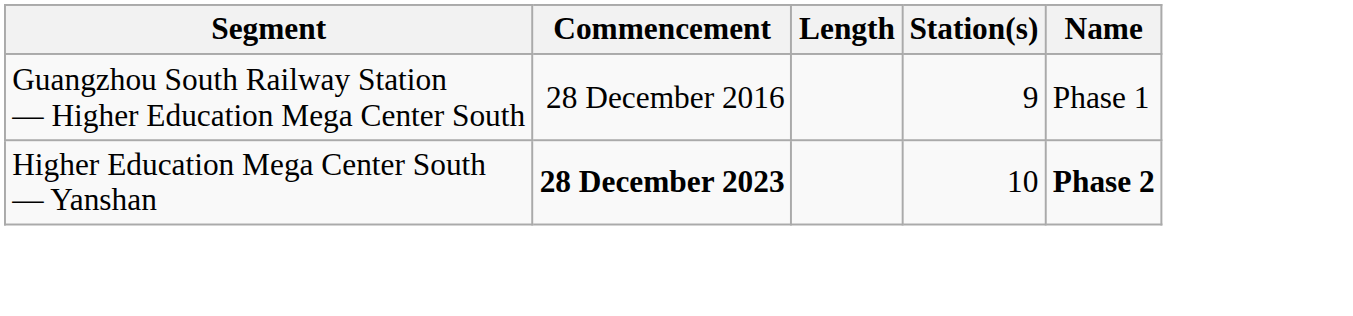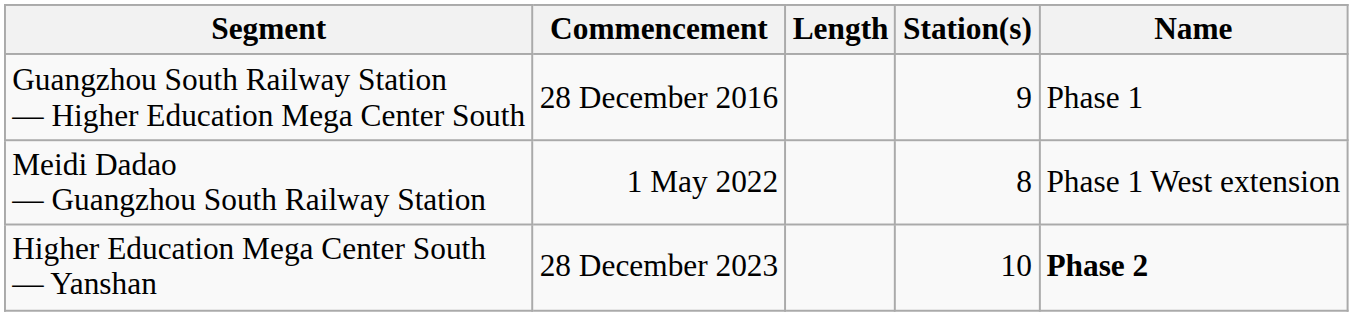+ row: Meidi Dadao — Guangzhou South Railway Station | 1 May 2022 | 8 | Phase 1 West extension
Higher Education Mega Center South — Yanshan | Commencement: bold -> normal
